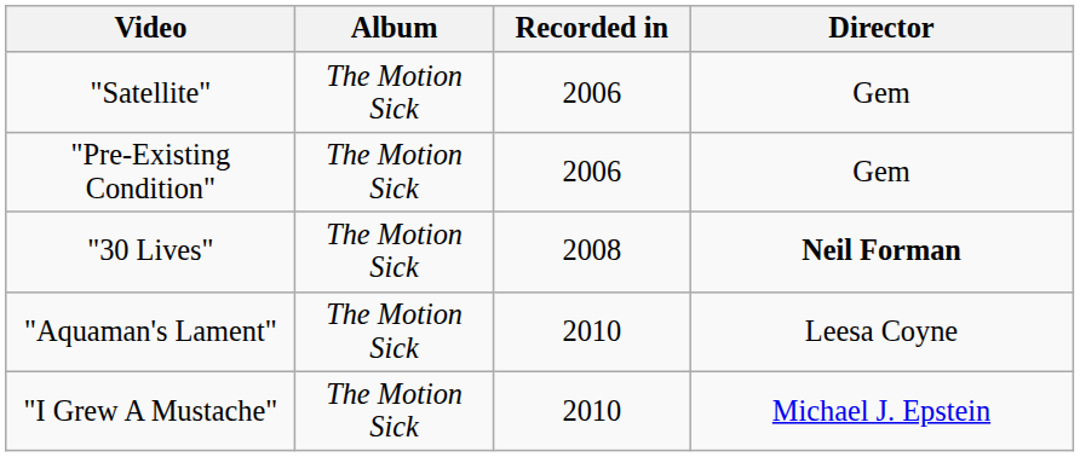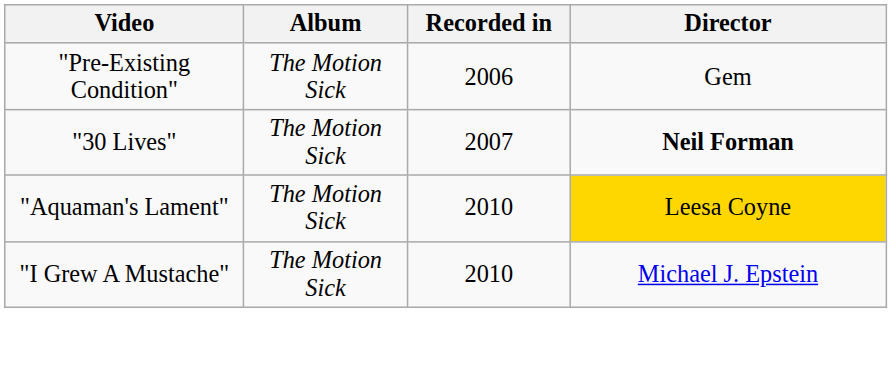- row: "Satellite" | The Motion Sick | 2006 | Gem
"30 Lives" | Recorded in: 2008 -> 2007
"Aquaman's Lament" | Director: no background -> gold background
